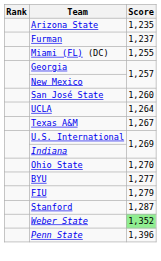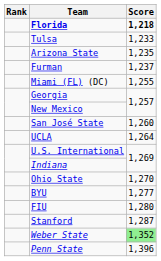+ row: Florida | 1,218
+ row: Tulsa | 1,233
- row: Texas A&M | 1,267
FIU | Score: 1,279 -> 1,280
